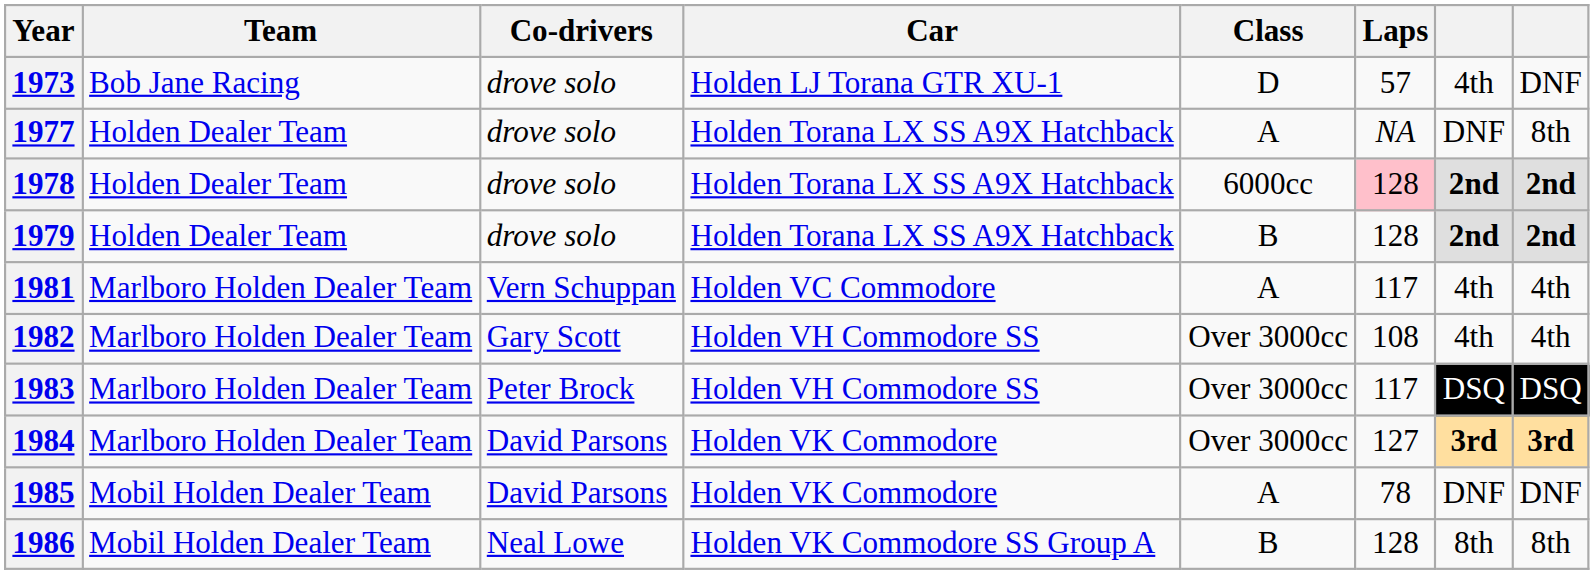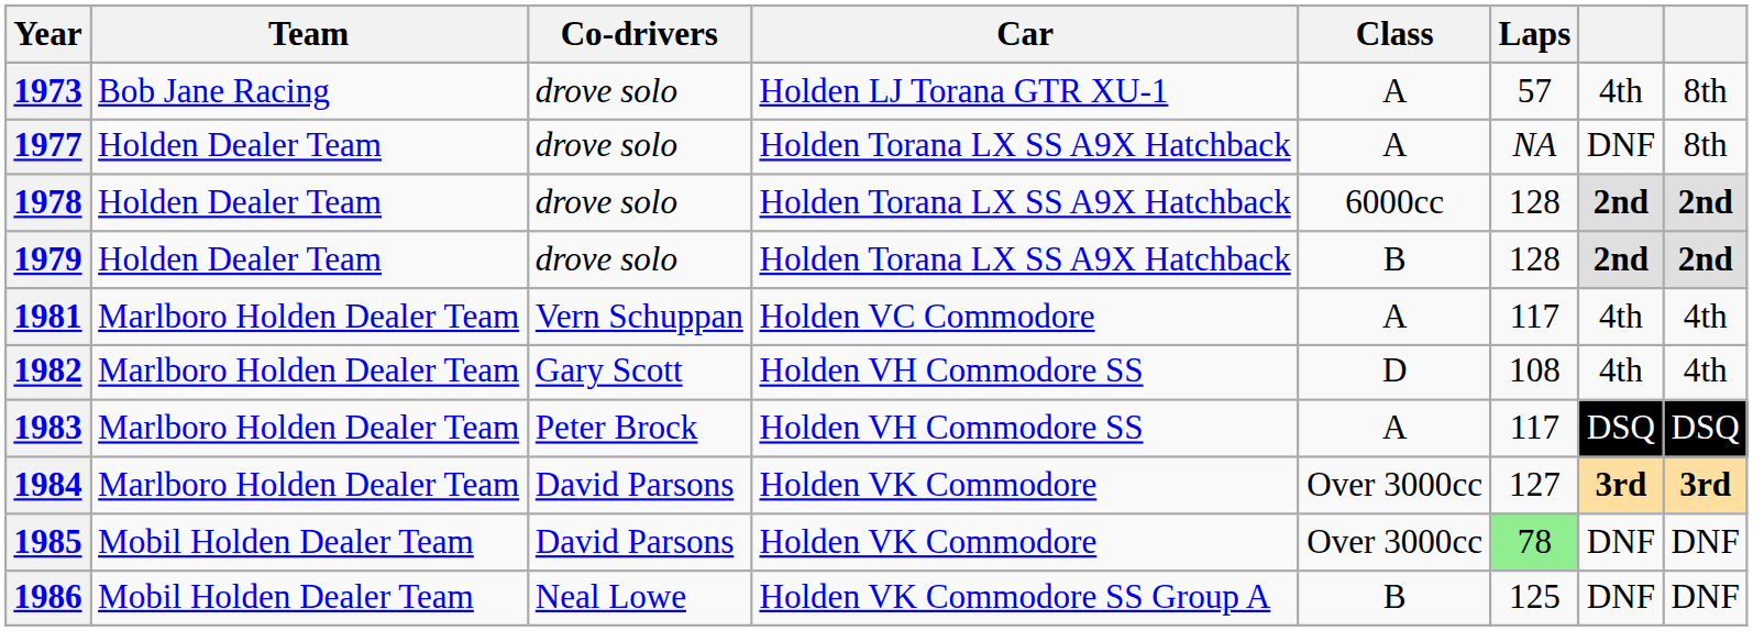1973 | Class: D -> A
1973 | column 8: DNF -> 8th
1978 | Laps: pink background -> no background
1982 | Class: Over 3000cc -> D
1983 | Class: Over 3000cc -> A
1985 | Class: A -> Over 3000cc
1985 | Laps: no background -> lightgreen background
1986 | Laps: 128 -> 125
1986 | column 7: 8th -> DNF
1986 | column 8: 8th -> DNF
